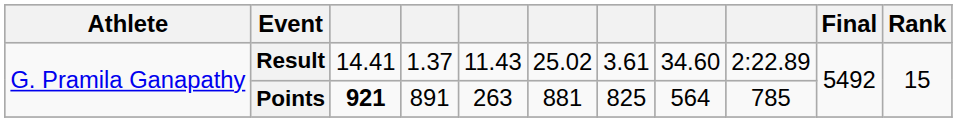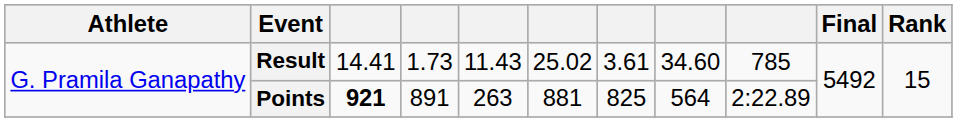Result | column 4: 1.37 -> 1.73
Result | column 9: 2:22.89 -> 785
Points | column 9: 785 -> 2:22.89
